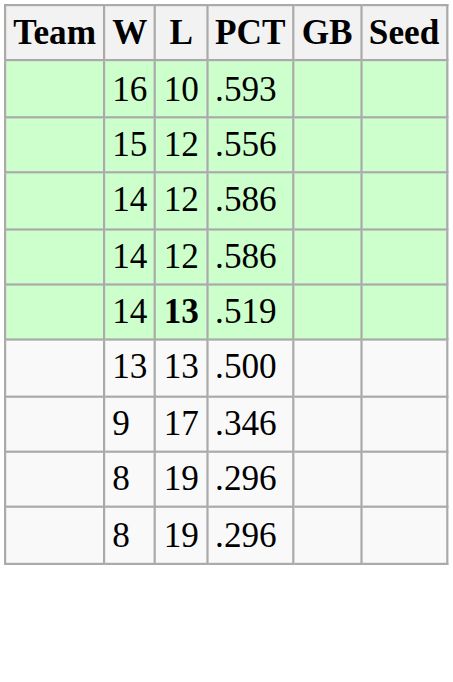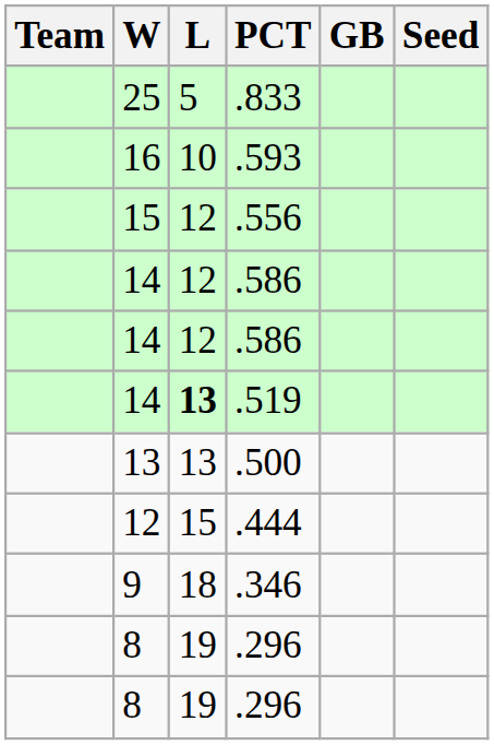+ row: 25 | 5 | .833
+ row: 12 | 15 | .444
.346 | L: 17 -> 18
